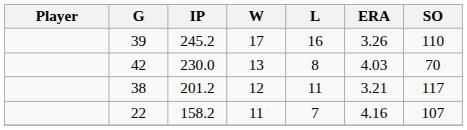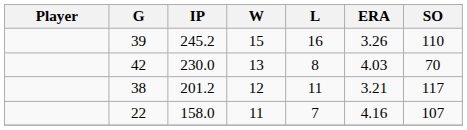39 | W: 17 -> 15
22 | IP: 158.2 -> 158.0
